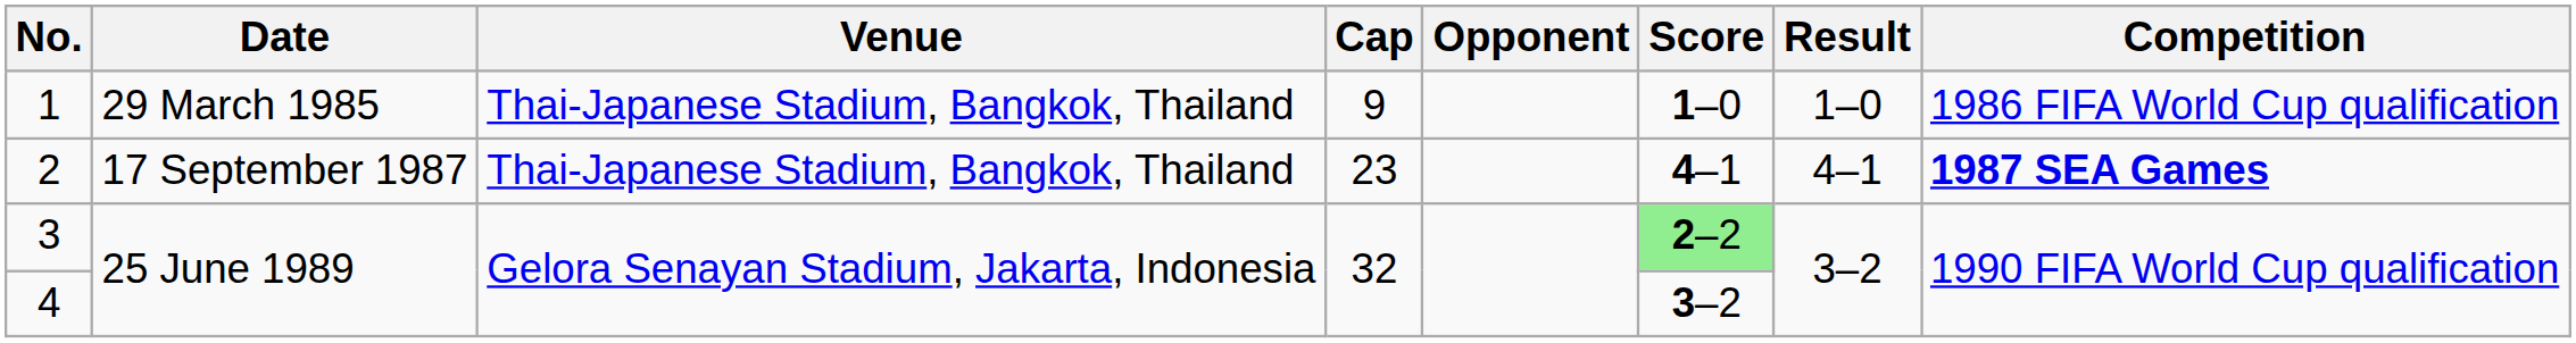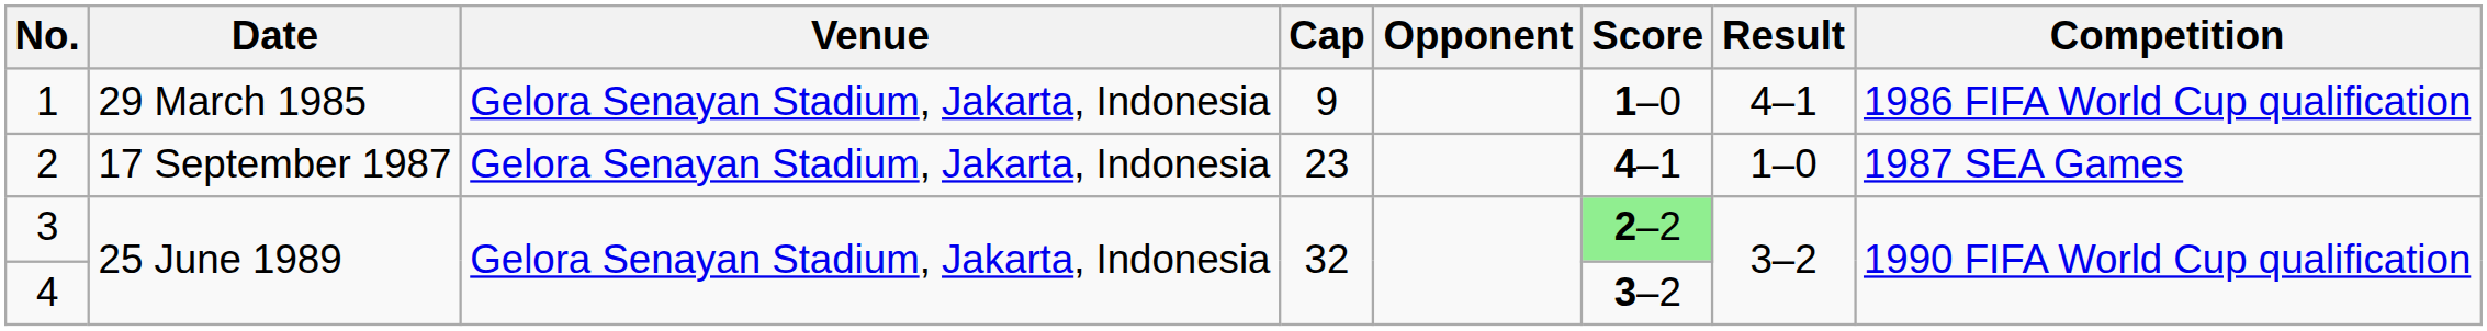1 | Venue: Thai-Japanese Stadium, Bangkok, Thailand -> Gelora Senayan Stadium, Jakarta, Indonesia
1 | Result: 1–0 -> 4–1
2 | Venue: Thai-Japanese Stadium, Bangkok, Thailand -> Gelora Senayan Stadium, Jakarta, Indonesia
2 | Result: 4–1 -> 1–0
2 | Competition: bold -> normal
